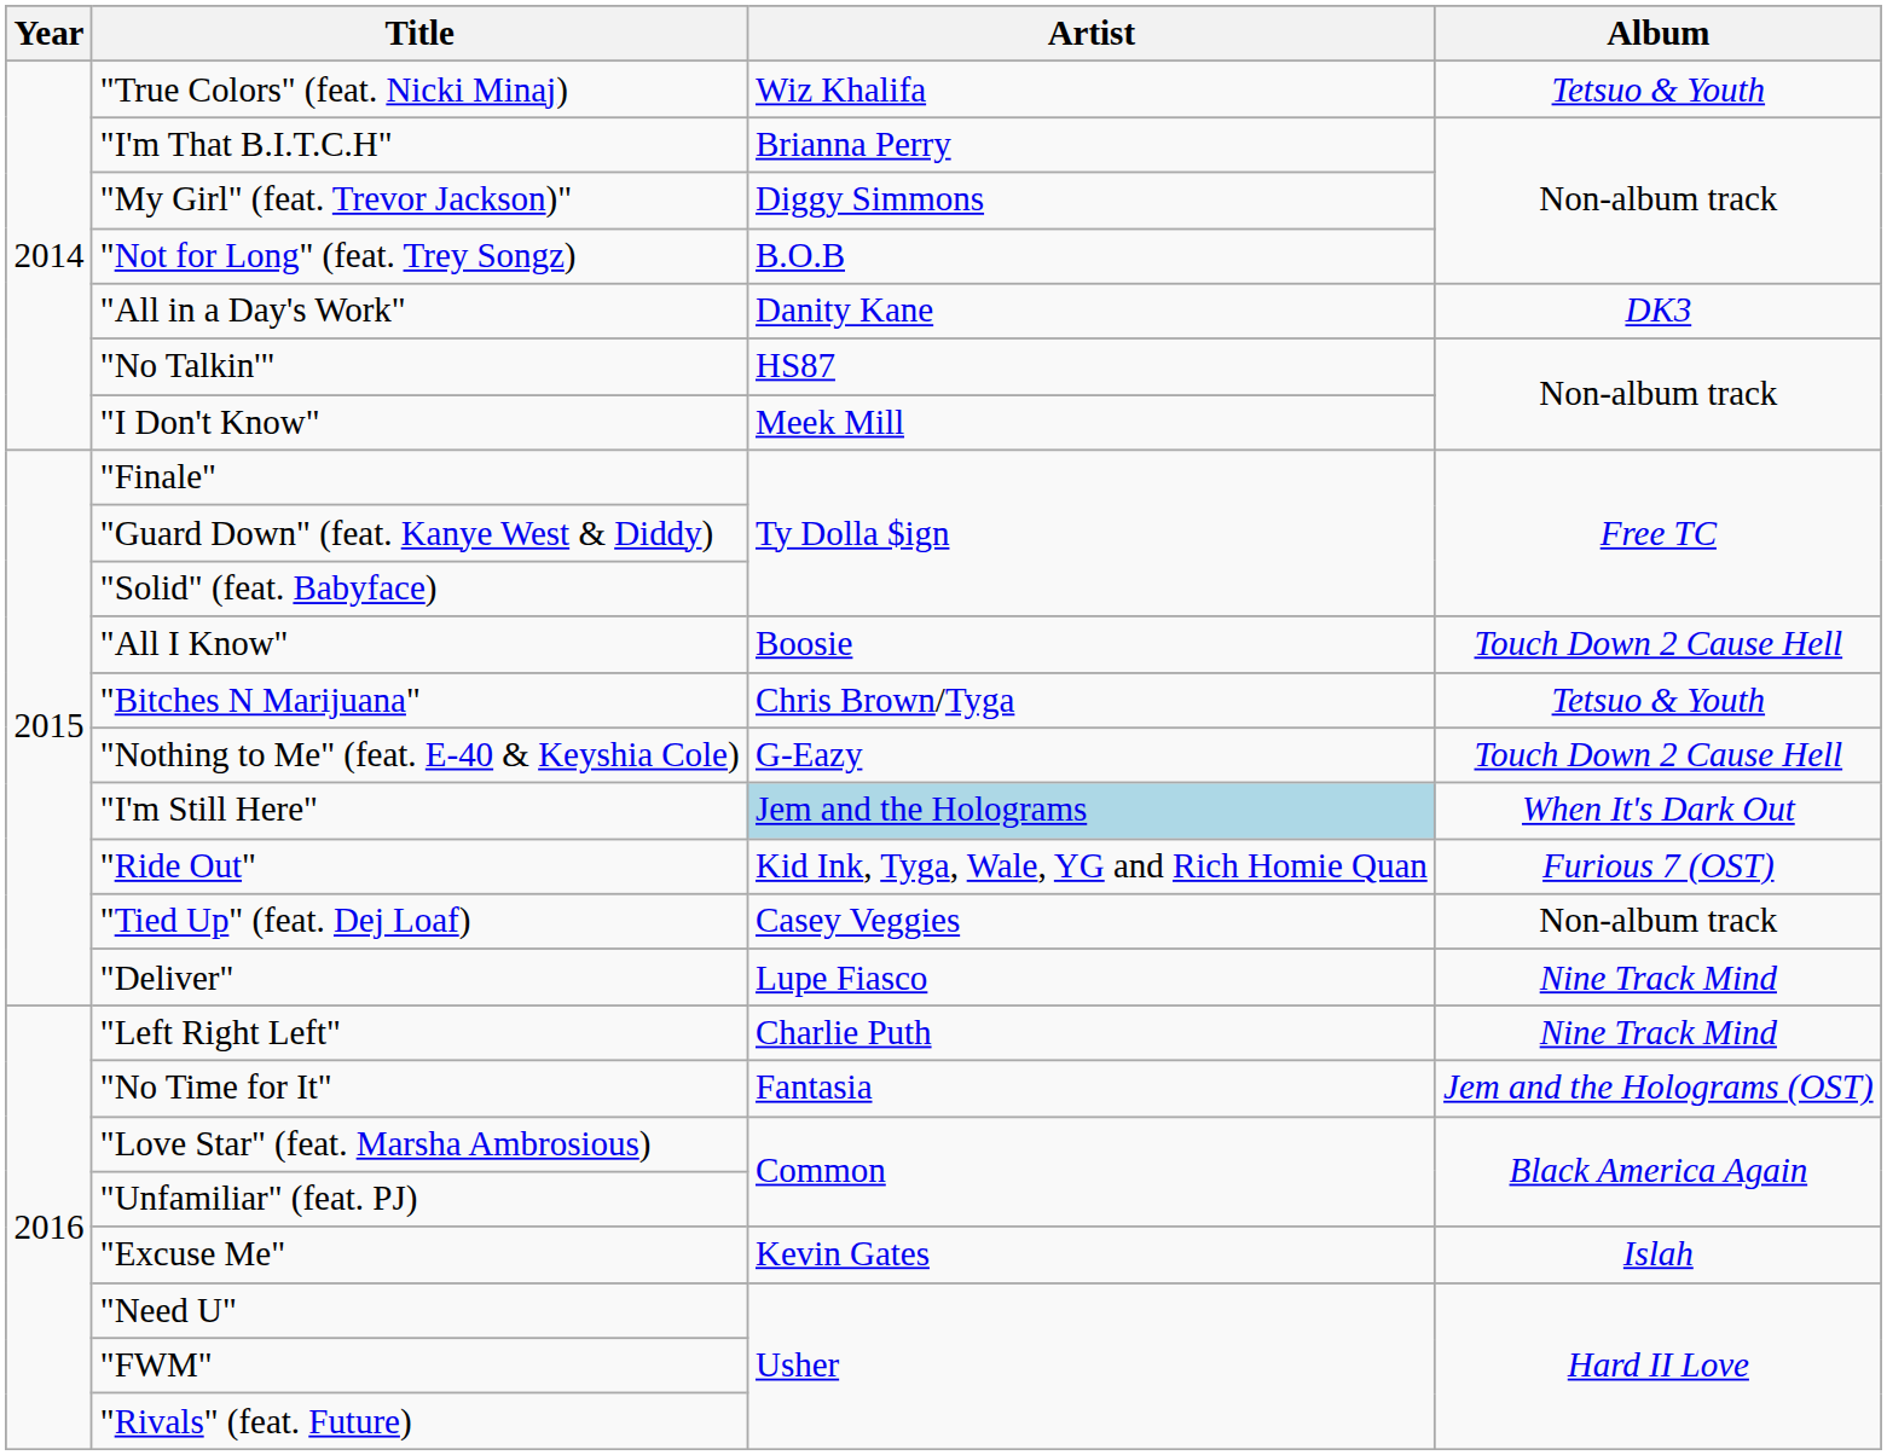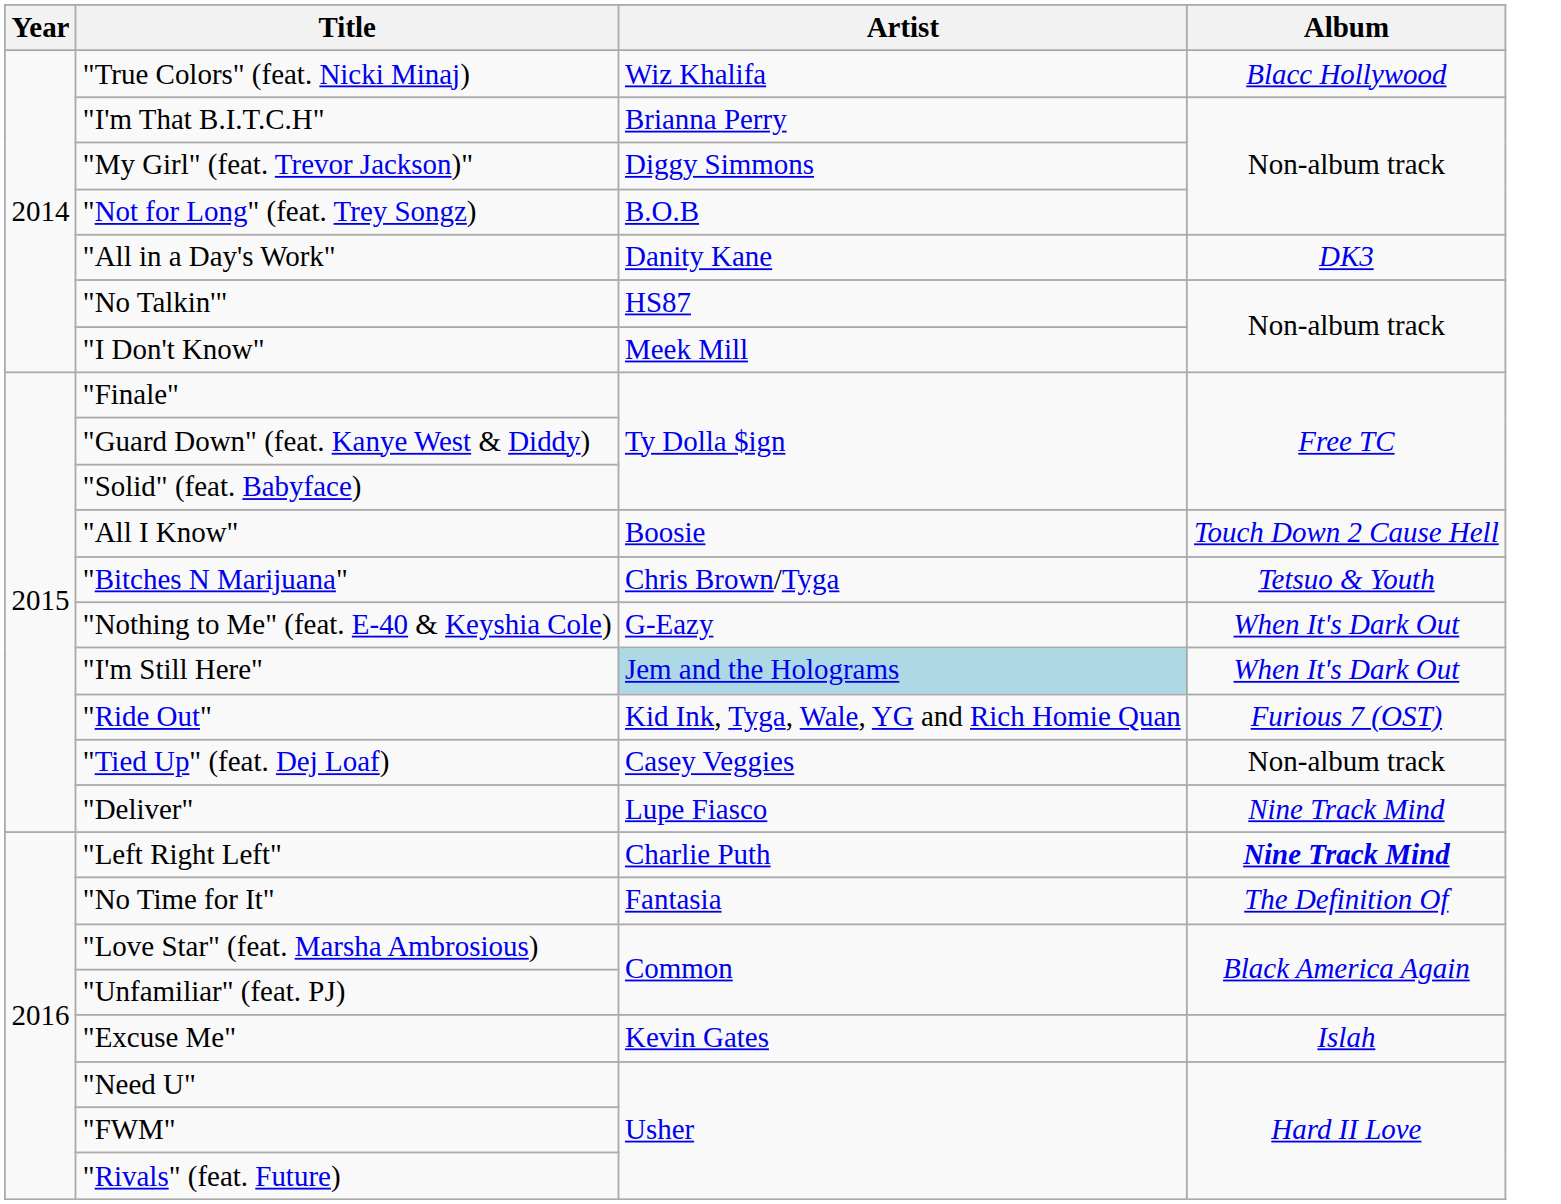"True Colors" (feat. Nicki Minaj) | Album: Tetsuo & Youth -> Blacc Hollywood
"Nothing to Me" (feat. E-40 & Keyshia Cole) | Album: Touch Down 2 Cause Hell -> When It's Dark Out
"Left Right Left" | Album: normal -> bold
"No Time for It" | Album: Jem and the Holograms (OST) -> The Definition Of
